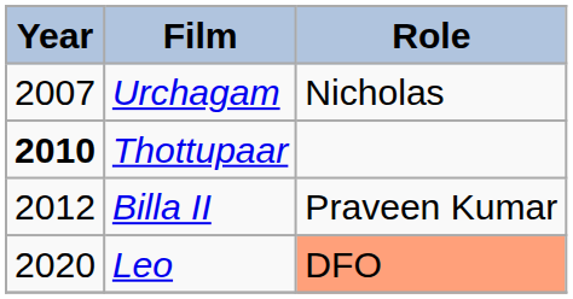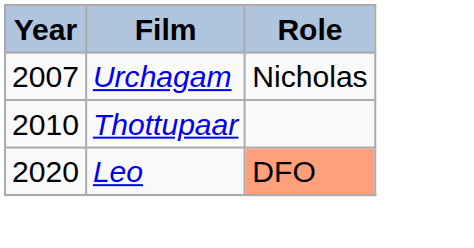Thottupaar | Year: bold -> normal
- row: 2012 | Billa II | Praveen Kumar
